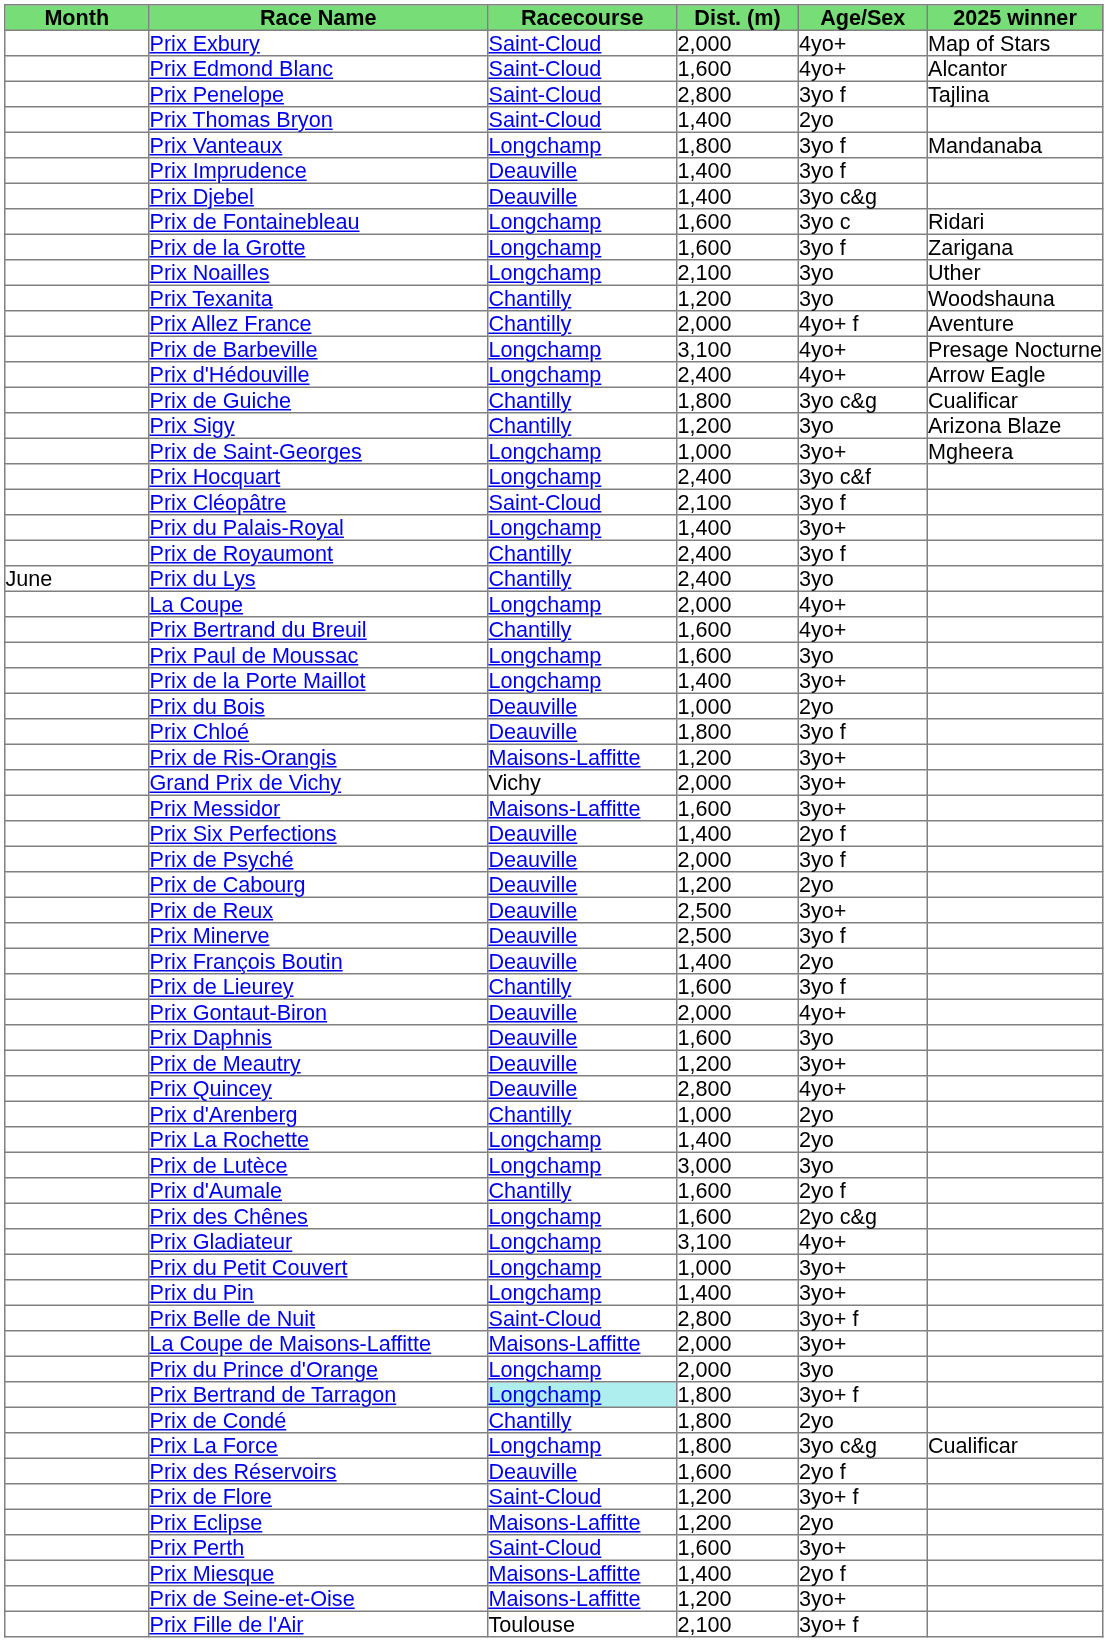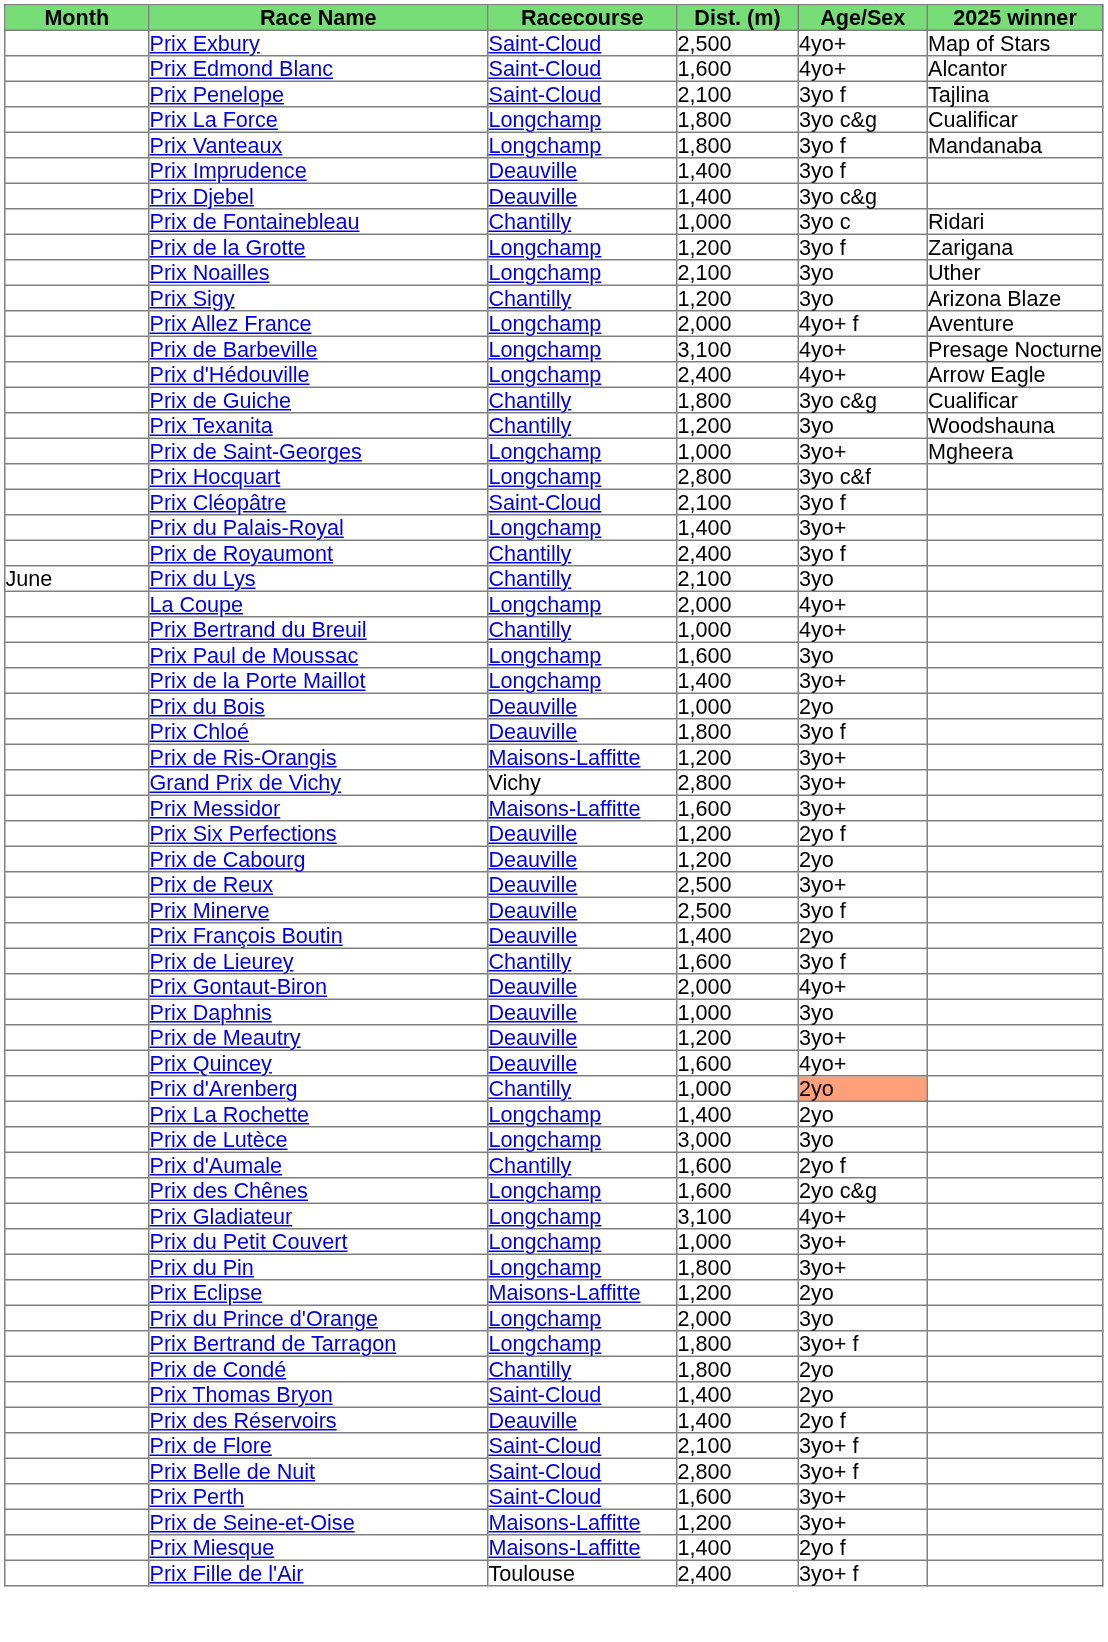Prix Exbury | Dist. (m): 2,000 -> 2,500
Prix Penelope | Dist. (m): 2,800 -> 2,100
rows swapped: Prix La Force <-> Prix Thomas Bryon
Prix de Fontainebleau | Racecourse: Longchamp -> Chantilly
Prix de Fontainebleau | Dist. (m): 1,600 -> 1,000
Prix de la Grotte | Dist. (m): 1,600 -> 1,200
rows swapped: Prix Sigy <-> Prix Texanita
Prix Allez France | Racecourse: Chantilly -> Longchamp
Prix Hocquart | Dist. (m): 2,400 -> 2,800
Prix du Lys | Dist. (m): 2,400 -> 2,100
Prix Bertrand du Breuil | Dist. (m): 1,600 -> 1,000
Grand Prix de Vichy | Dist. (m): 2,000 -> 2,800
Prix Six Perfections | Dist. (m): 1,400 -> 1,200
- row: Prix de Psyché | Deauville | 2,000 | 3yo f
Prix Daphnis | Dist. (m): 1,600 -> 1,000
Prix Quincey | Dist. (m): 2,800 -> 1,600
Prix d'Arenberg | Age/Sex: no background -> lightsalmon background
Prix du Pin | Dist. (m): 1,400 -> 1,800
rows swapped: Prix Eclipse <-> Prix Belle de Nuit
- row: La Coupe de Maisons-Laffitte | Maisons-Laffitte | 2,000 | 3yo+
Prix Bertrand de Tarragon | Racecourse: paleturquoise background -> no background
Prix des Réservoirs | Dist. (m): 1,600 -> 1,400
Prix de Flore | Dist. (m): 1,200 -> 2,100
rows swapped: Prix Miesque <-> Prix de Seine-et-Oise
Prix Fille de l'Air | Dist. (m): 2,100 -> 2,400
